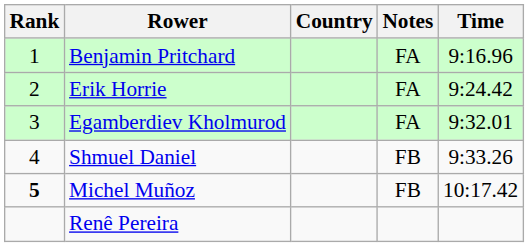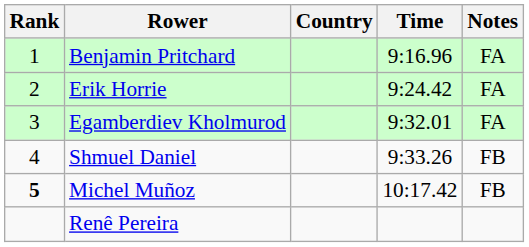columns swapped: Time <-> Notes
